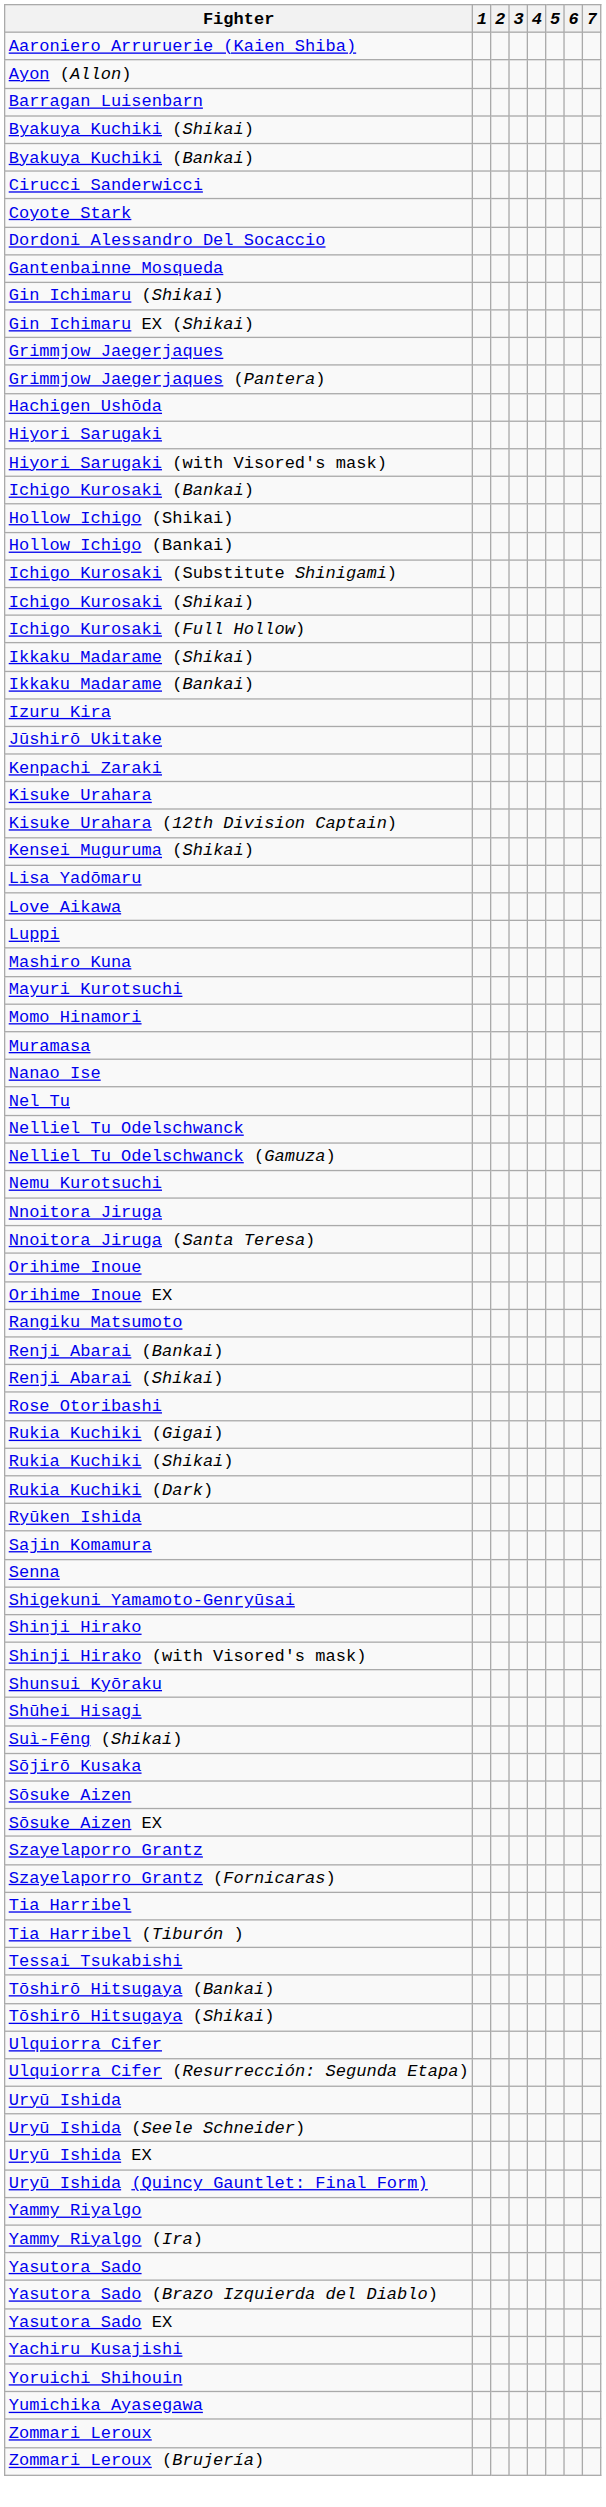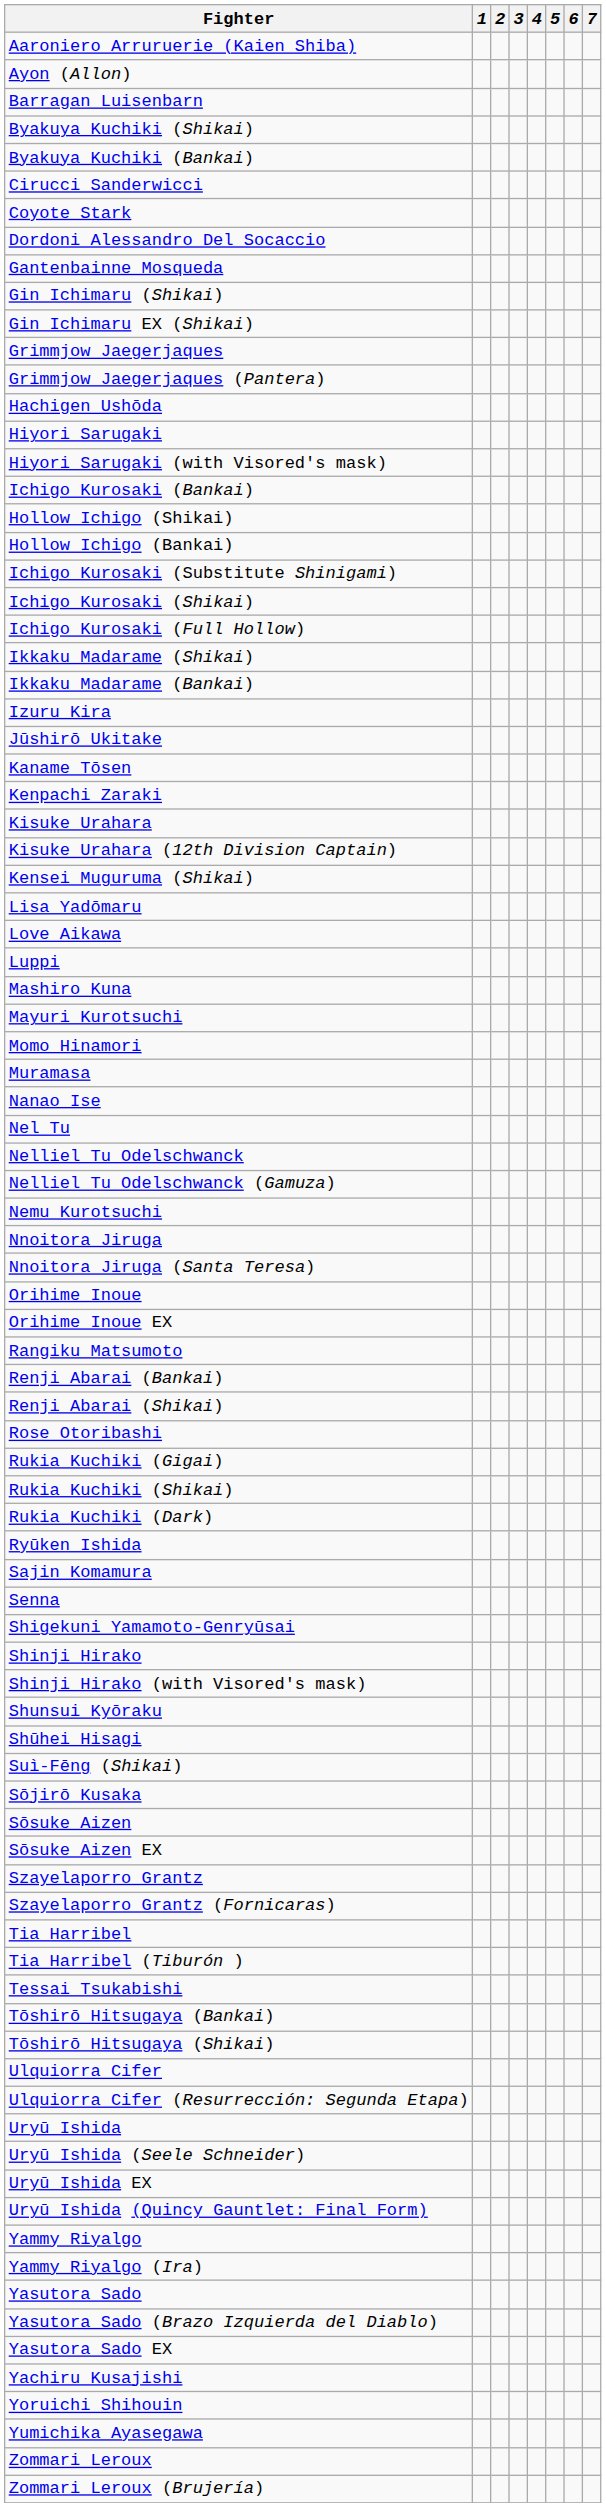+ row: Kaname Tōsen
